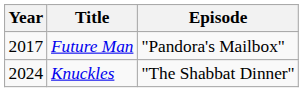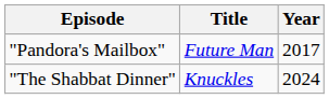columns swapped: Year <-> Episode
